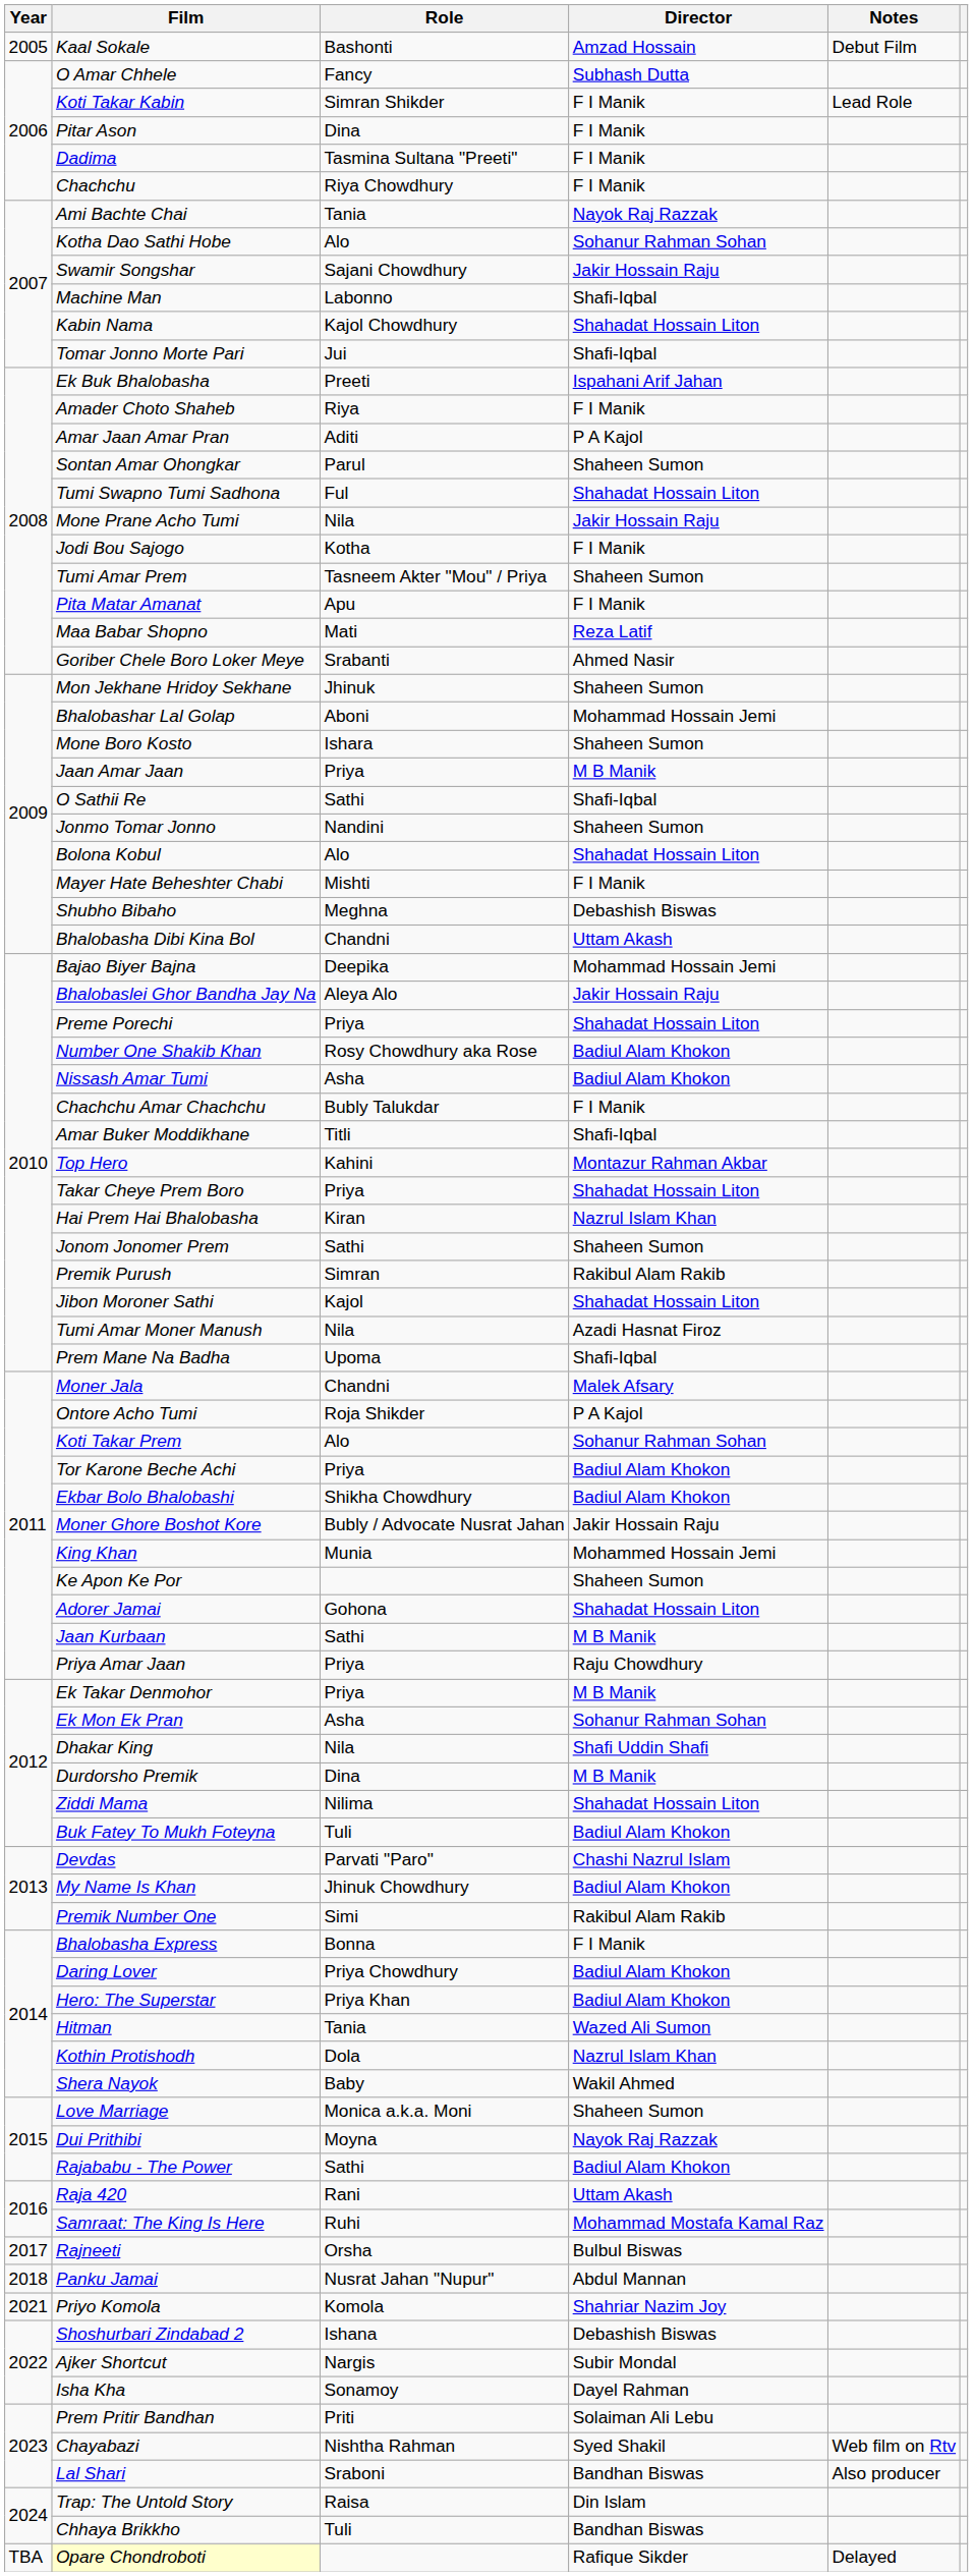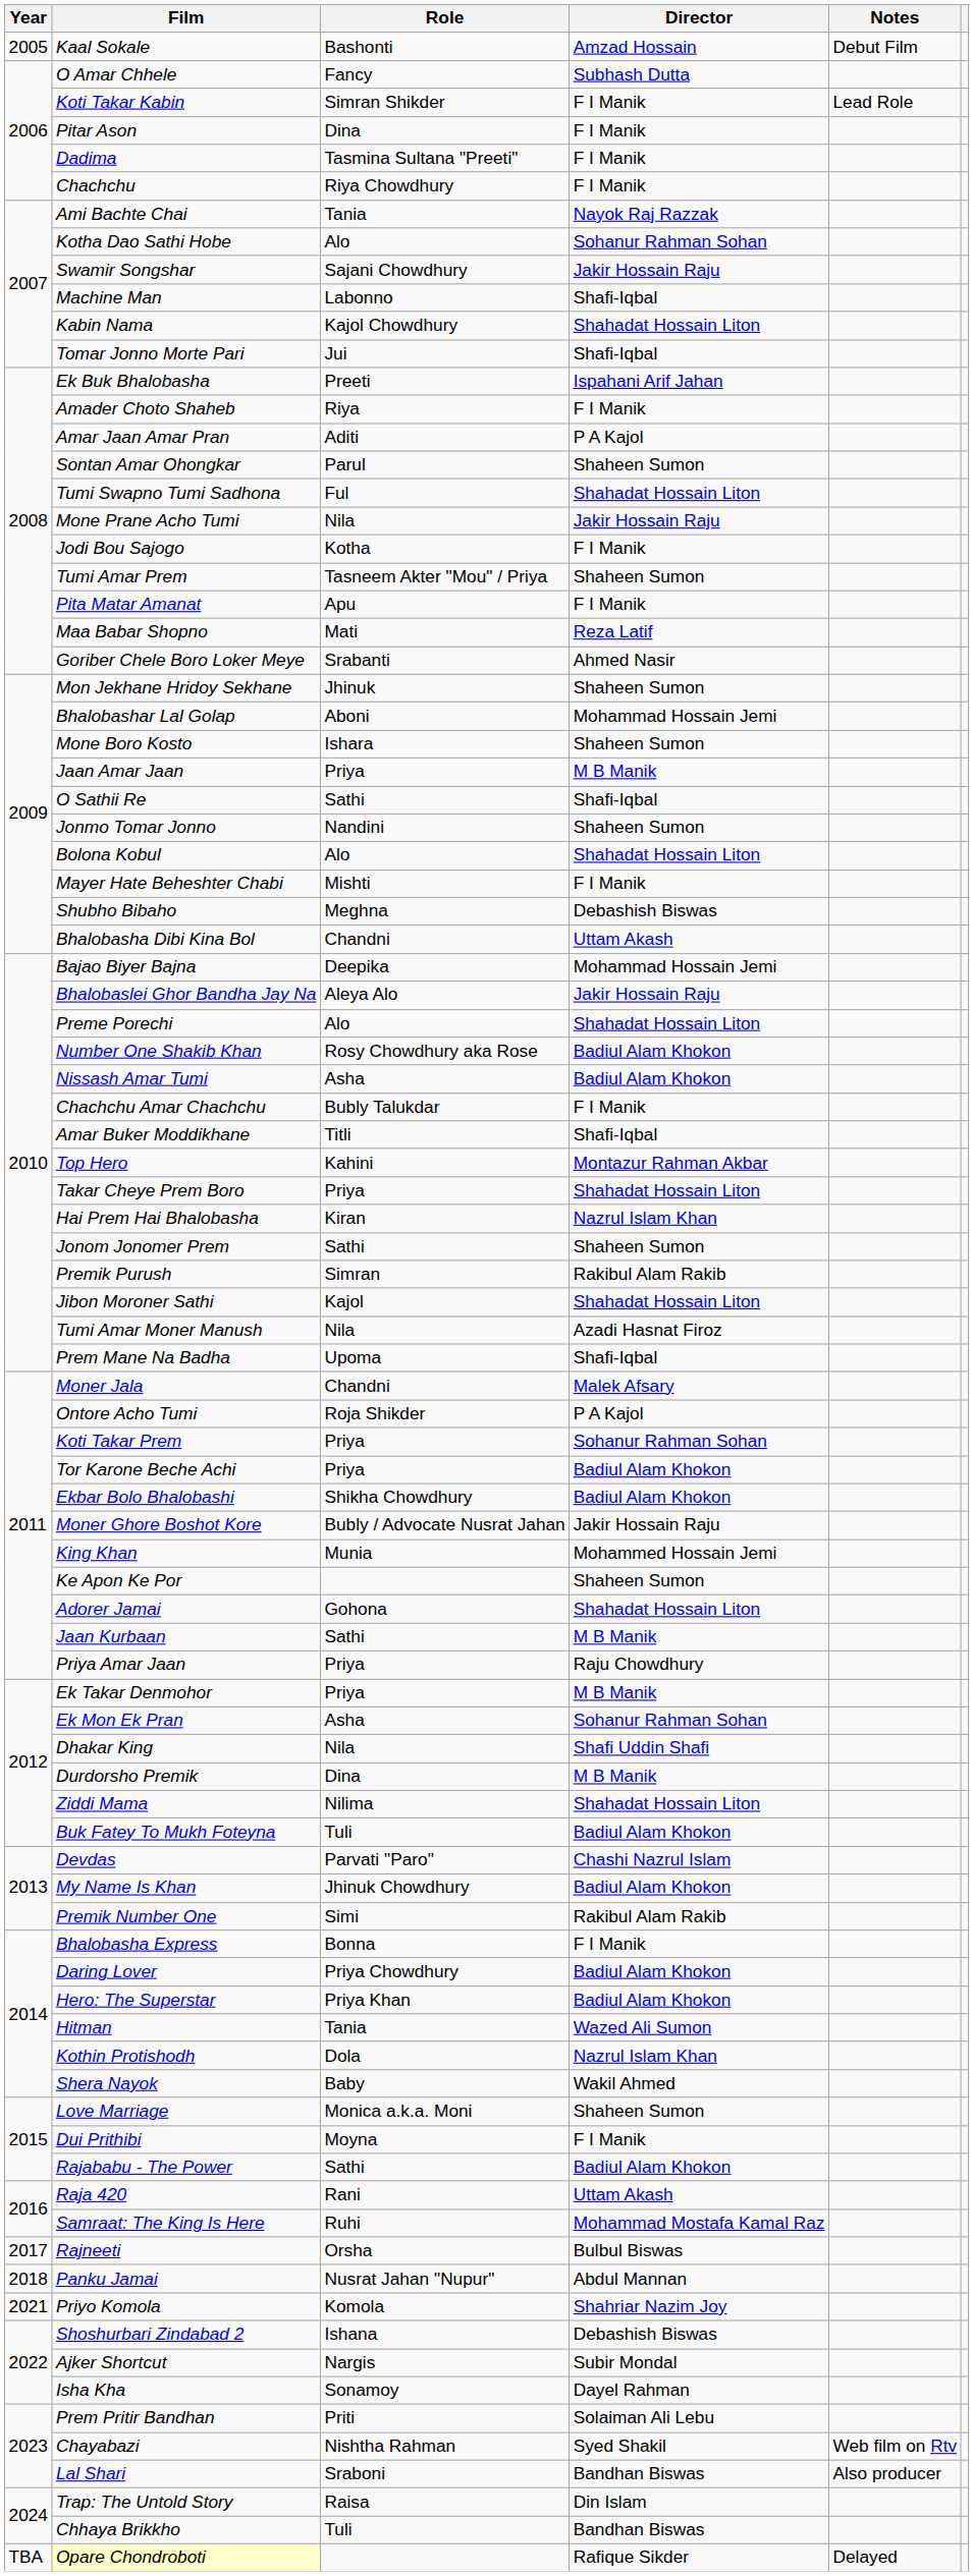Preme Porechi | Role: Priya -> Alo
Koti Takar Prem | Role: Alo -> Priya
Dui Prithibi | Director: Nayok Raj Razzak -> F I Manik
